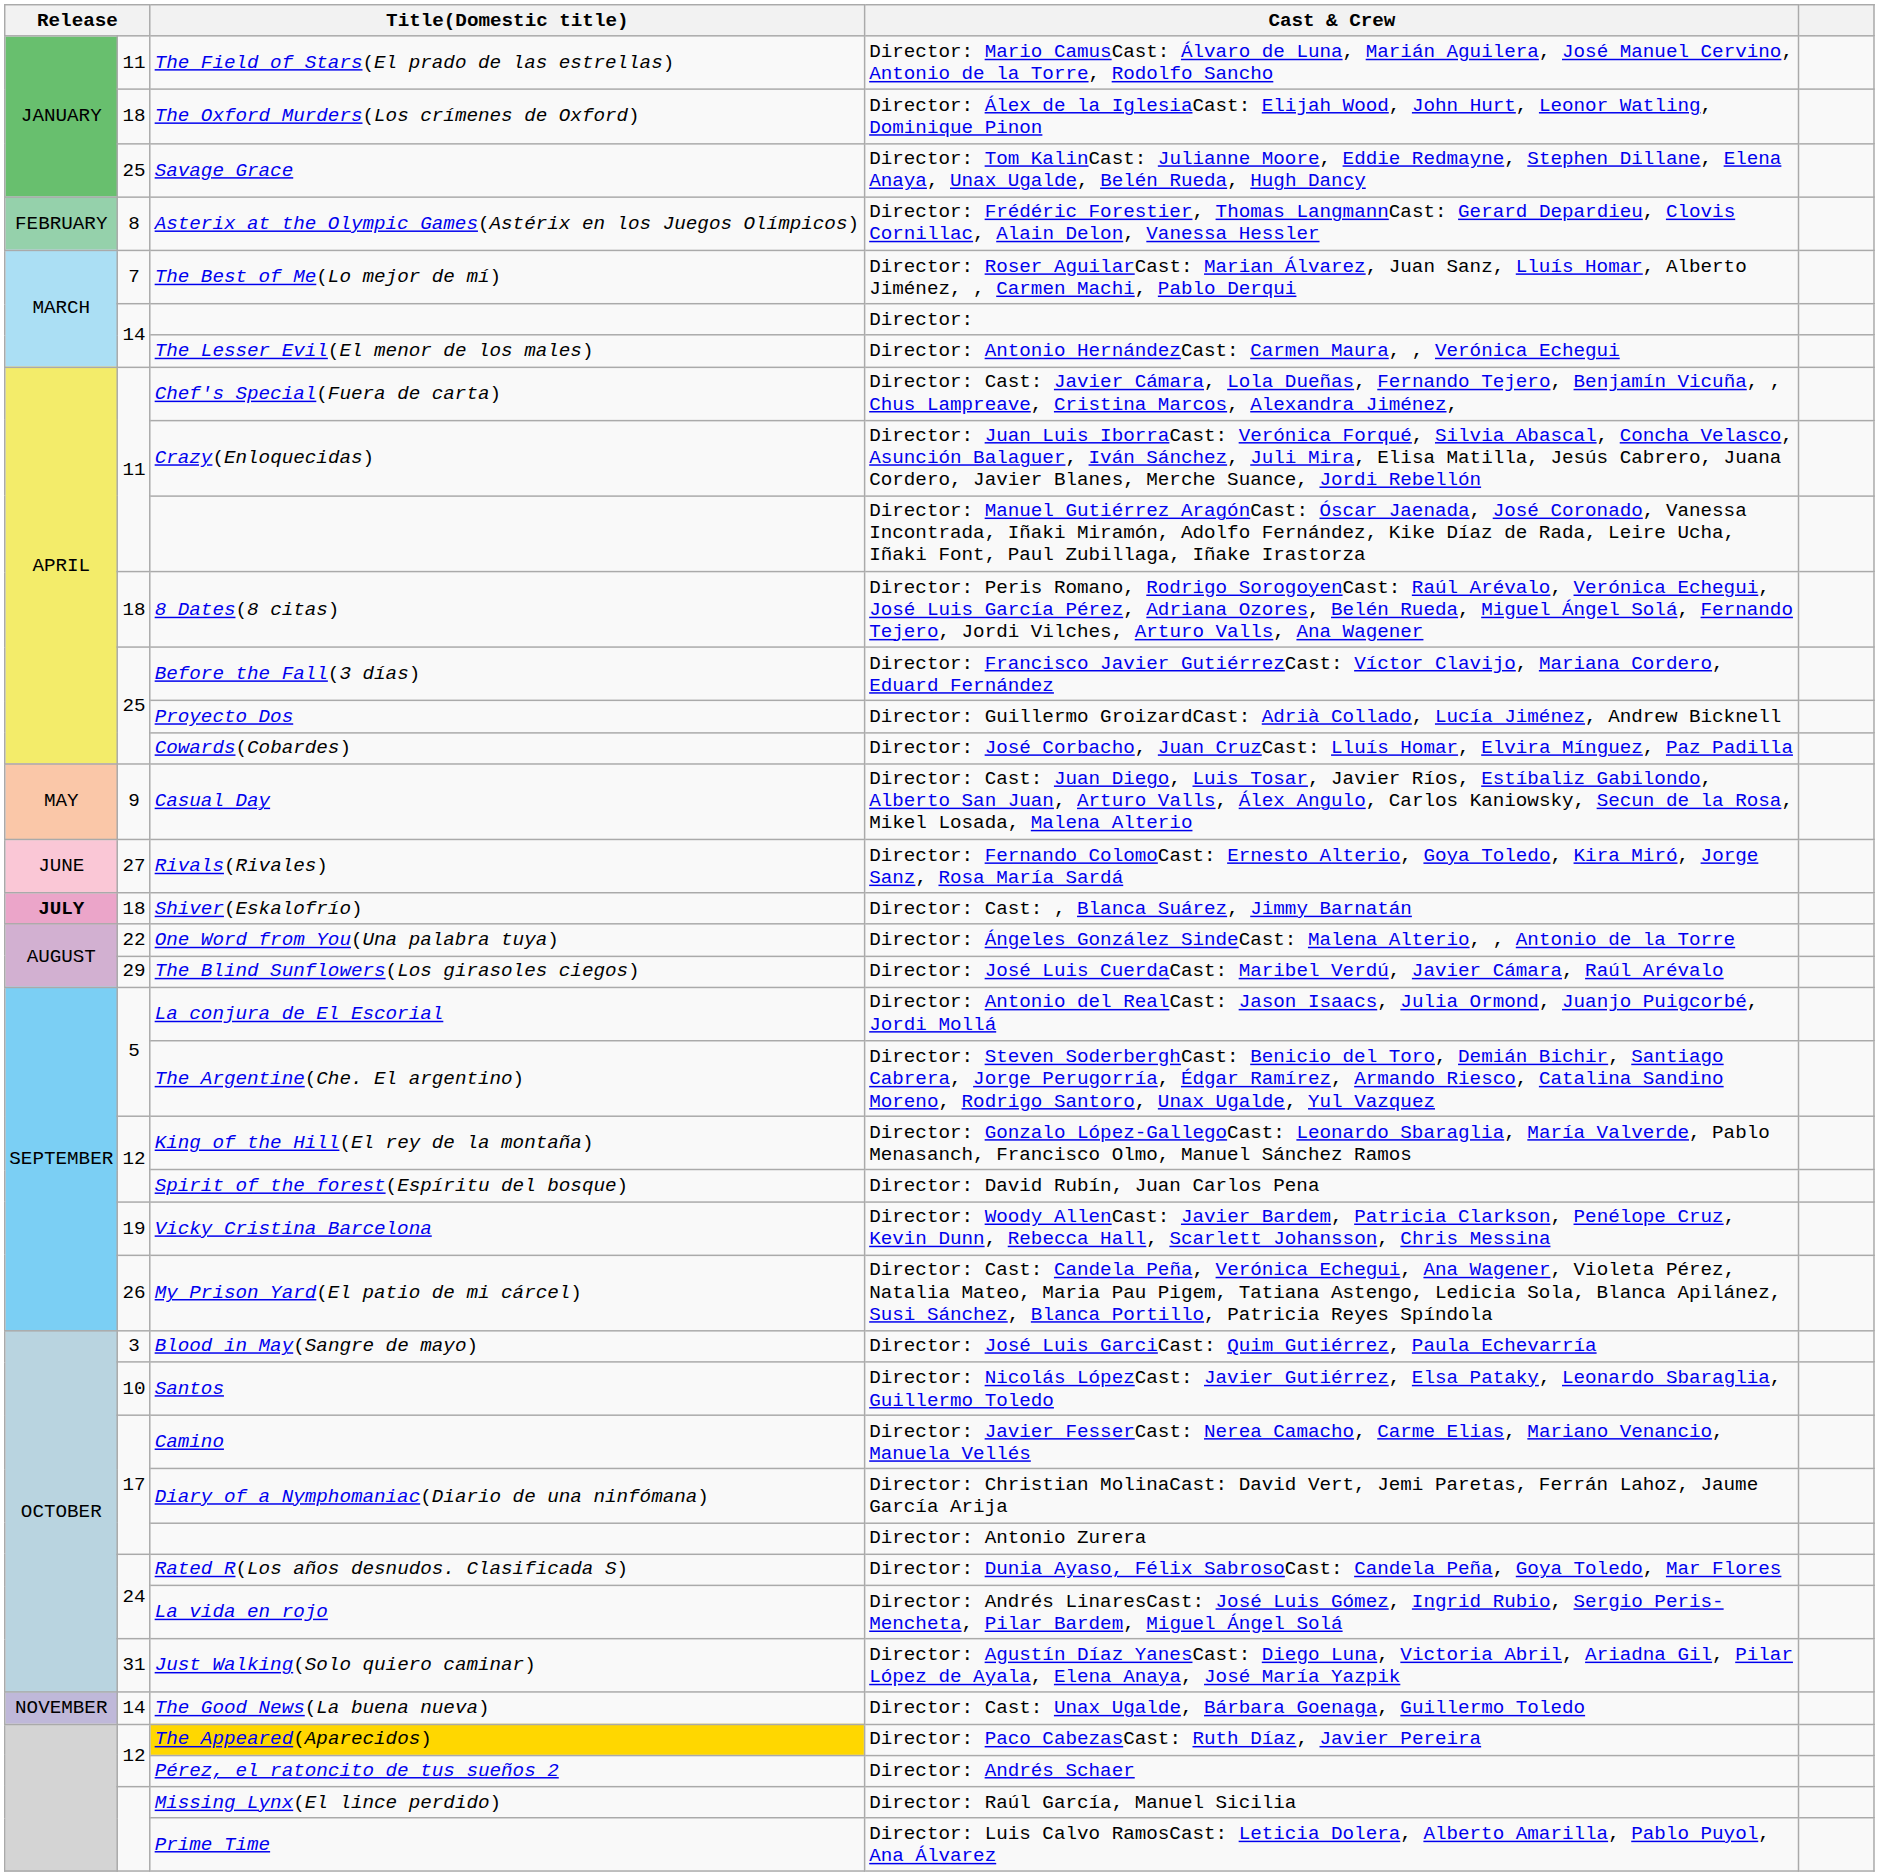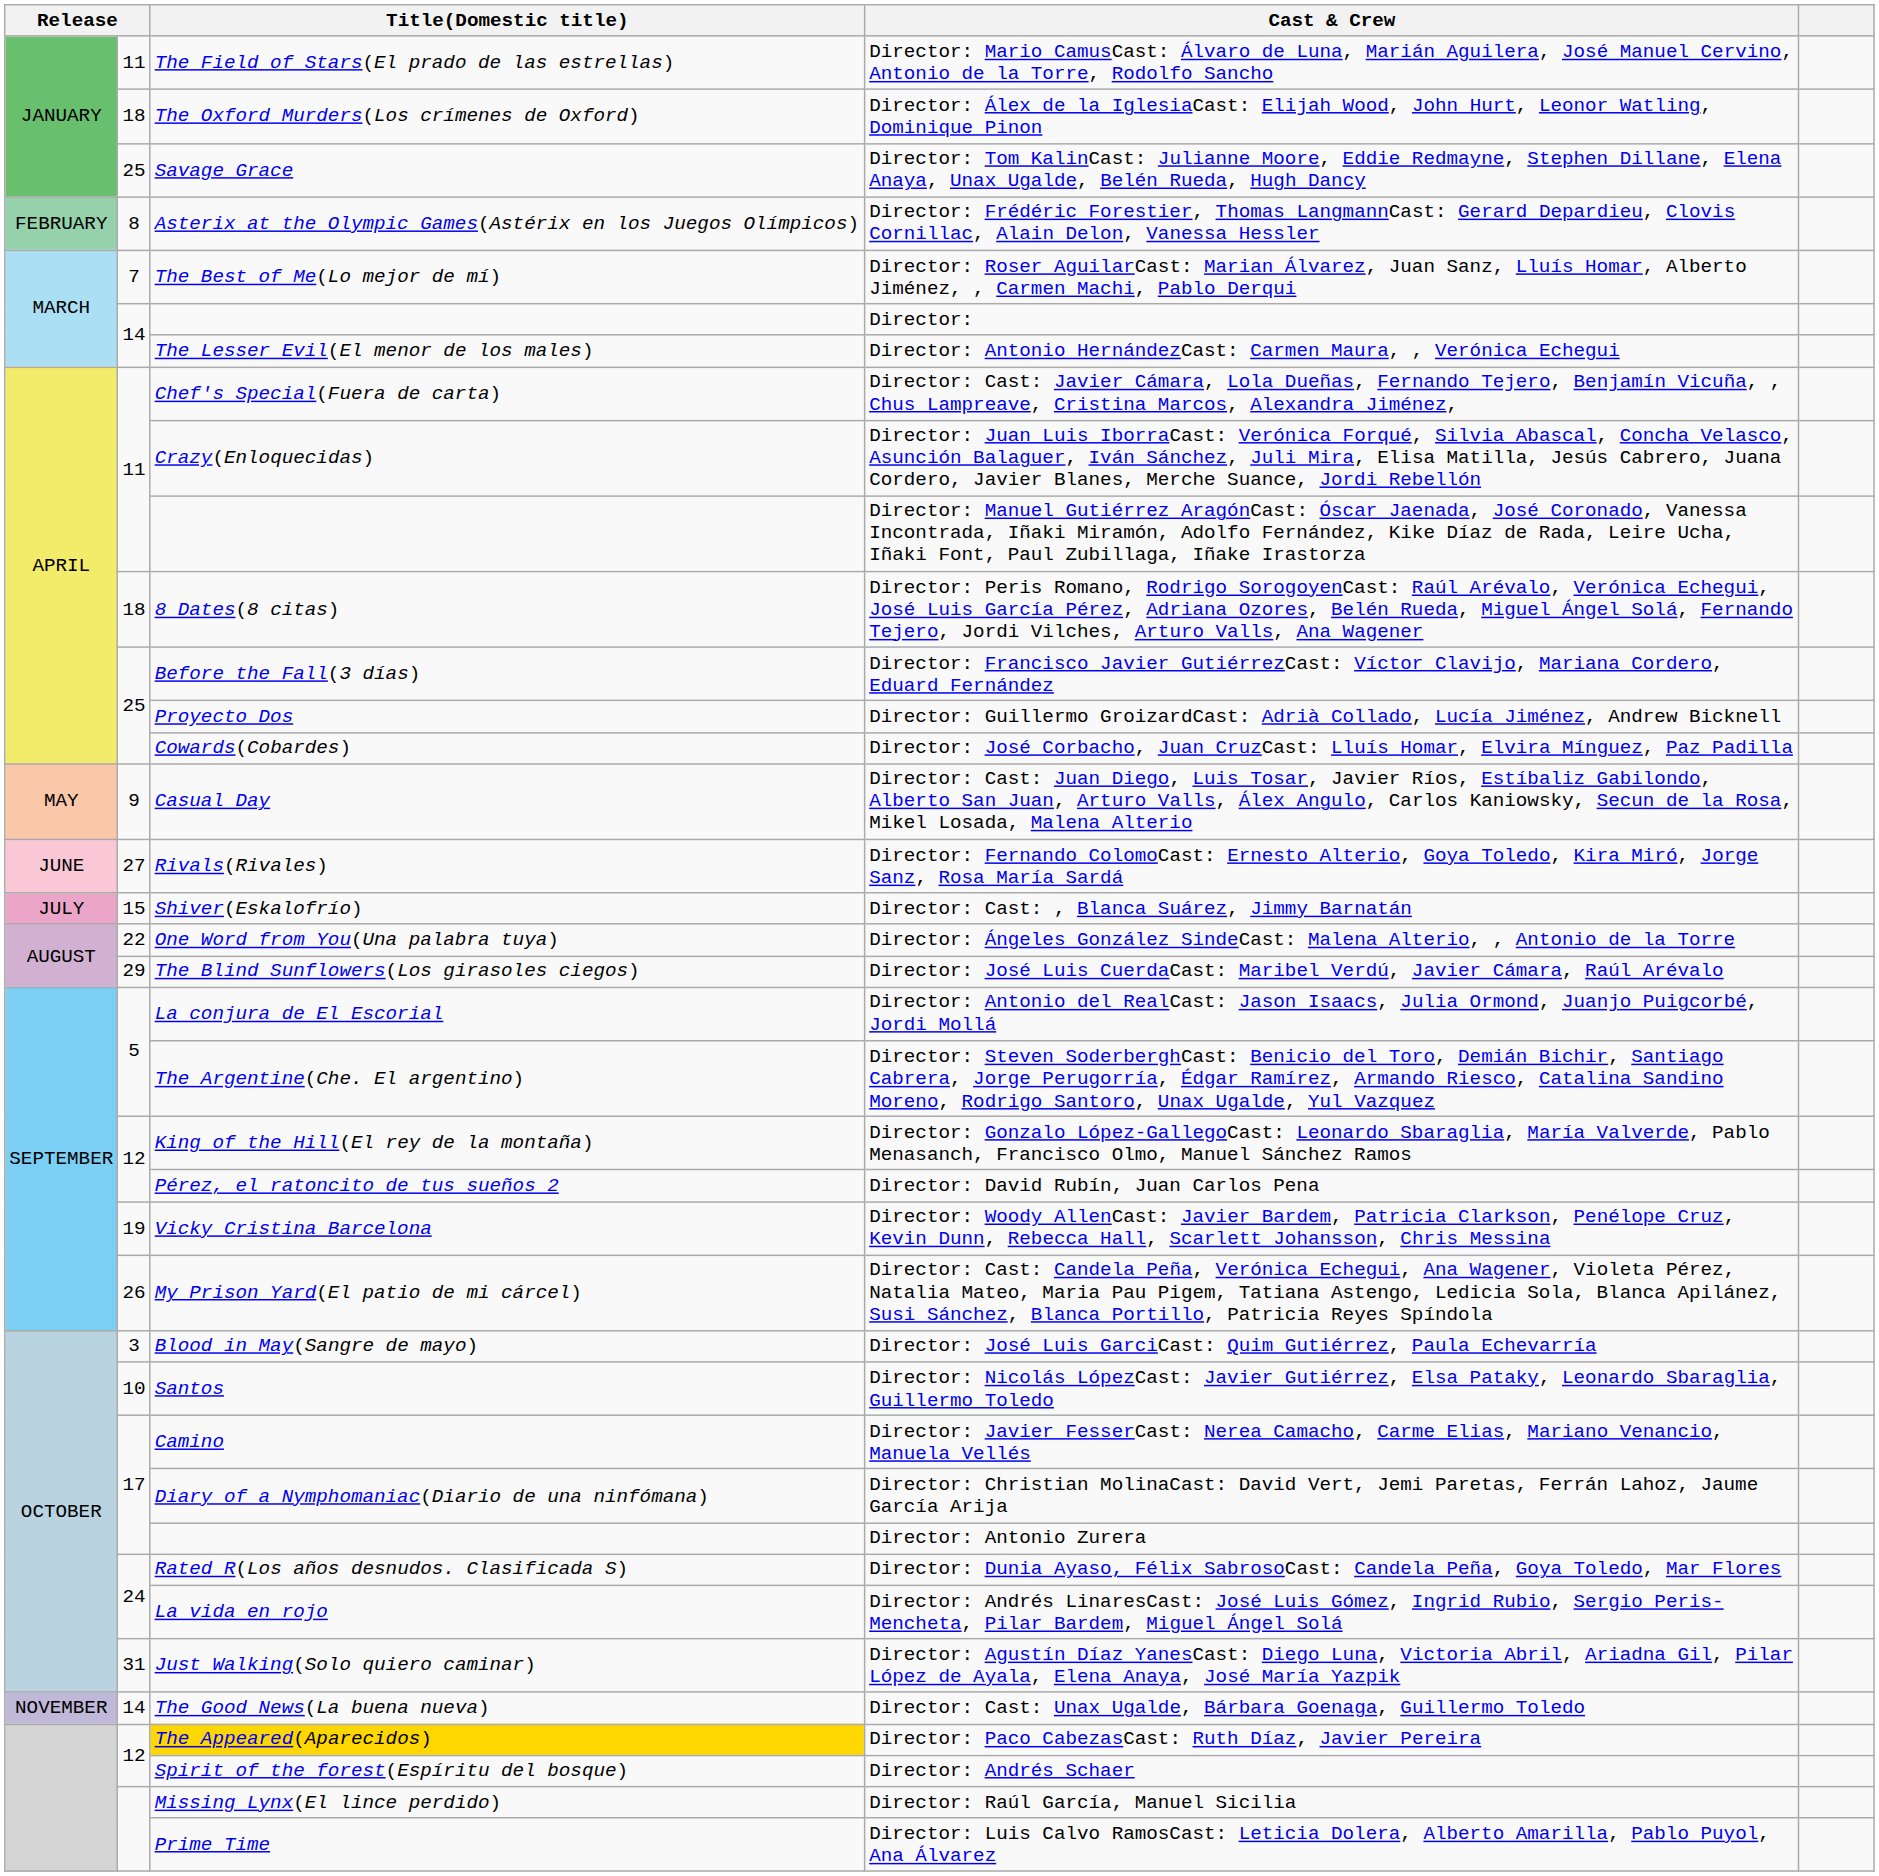Director: Cast: , Blanca Suárez, Jimmy Barnatán | column 1: bold -> normal
Director: Cast: , Blanca Suárez, Jimmy Barnatán | column 2: 18 -> 15
Director: David Rubín, Juan Carlos Pena | Title(Domestic title): Spirit of the forest(Espíritu del bosque) -> Pérez, el ratoncito de tus sueños 2
Director: Andrés Schaer | Title(Domestic title): Pérez, el ratoncito de tus sueños 2 -> Spirit of the forest(Espíritu del bosque)
